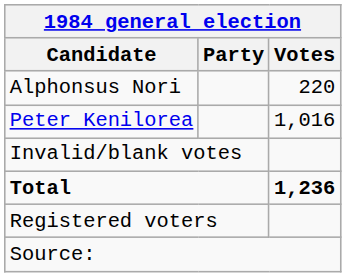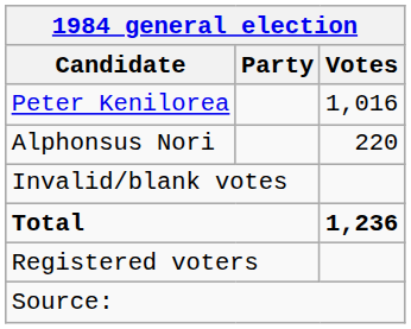rows swapped: Peter Kenilorea <-> Alphonsus Nori
